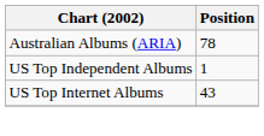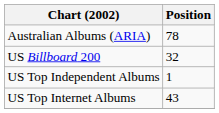+ row: US Billboard 200 | 32
